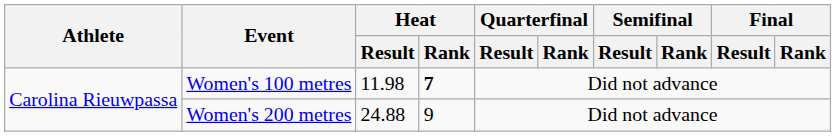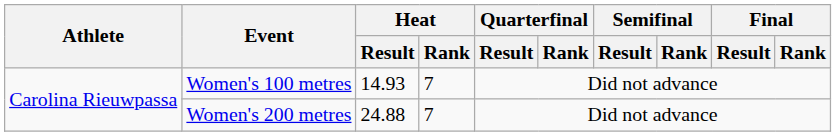Women's 100 metres | Heat / Result: 11.98 -> 14.93
Women's 100 metres | Heat / Rank: bold -> normal
Women's 200 metres | Heat / Rank: 9 -> 7
